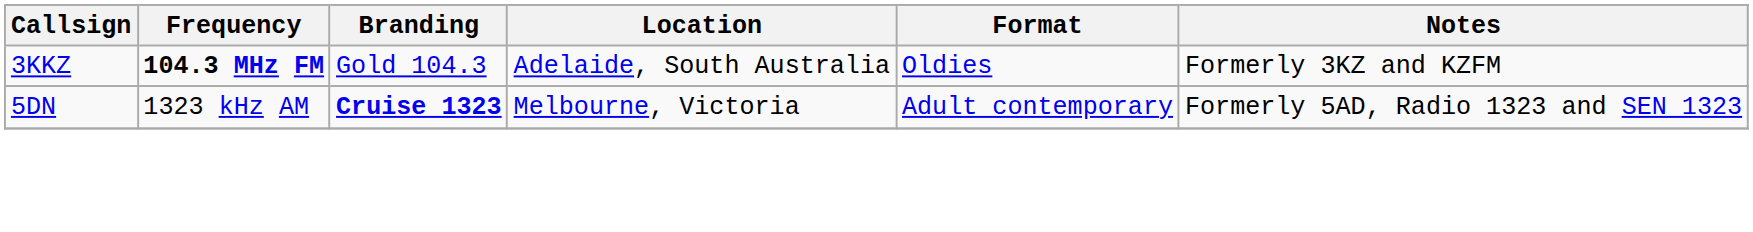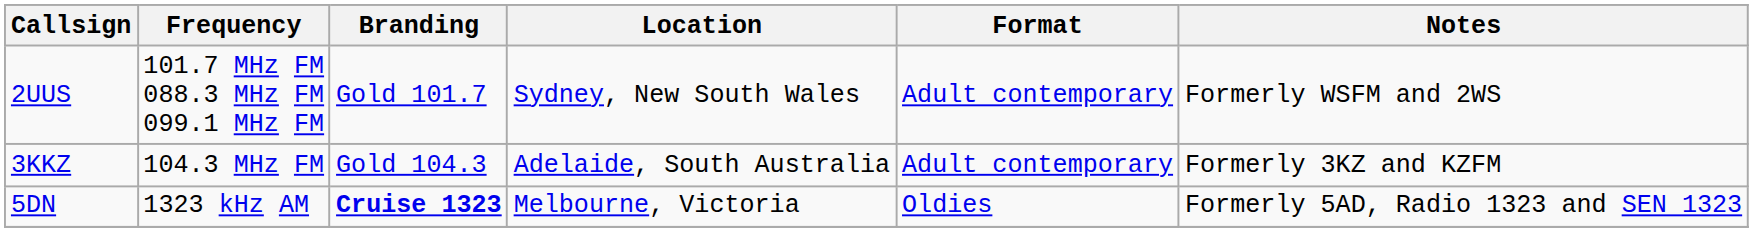+ row: 2UUS | 101.7 MHz FM 088.3 MHz FM 099.1 MHz FM | Gold 101.7 | Sydney, New South Wales | Adult contemporary | Formerly WSFM and 2WS
3KKZ | Frequency: bold -> normal
3KKZ | Format: Oldies -> Adult contemporary
5DN | Format: Adult contemporary -> Oldies
